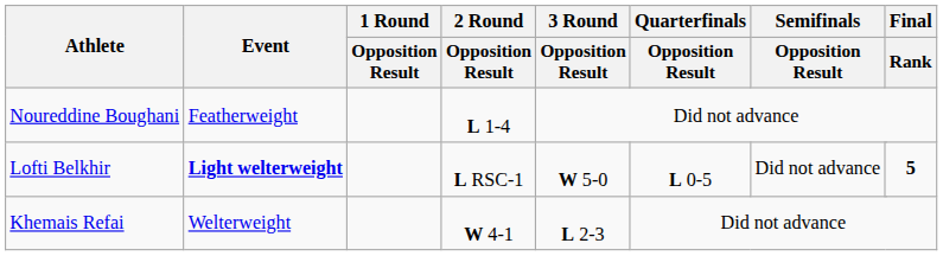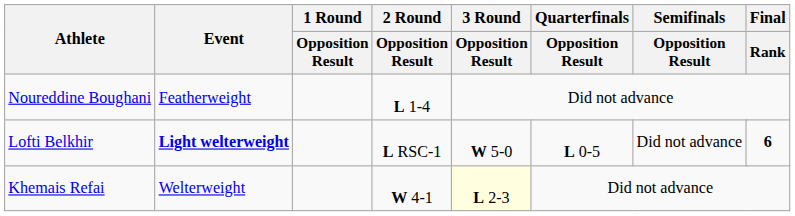Lofti Belkhir | column 9: 5 -> 6
Khemais Refai | 3 Round / Opposition Result: no background -> lightyellow background
